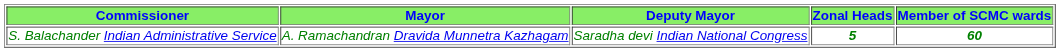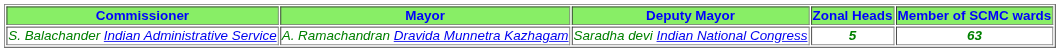S. Balachander Indian Administrative Service | Member of SCMC wards: 60 -> 63
